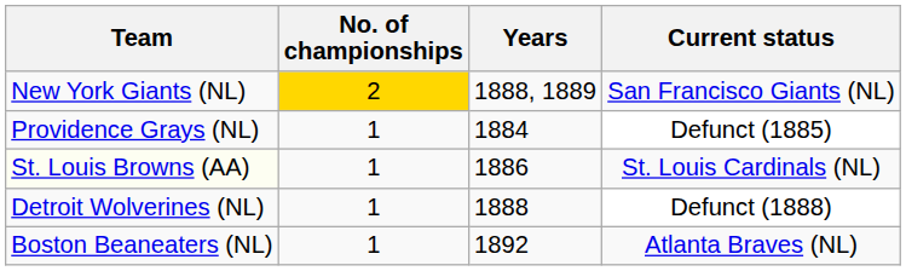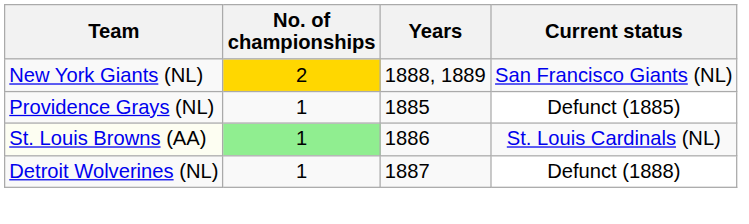Providence Grays (NL) | Years: 1884 -> 1885
St. Louis Browns (AA) | No. of championships: no background -> lightgreen background
Detroit Wolverines (NL) | Years: 1888 -> 1887
- row: Boston Beaneaters (NL) | 1 | 1892 | Atlanta Braves (NL)
